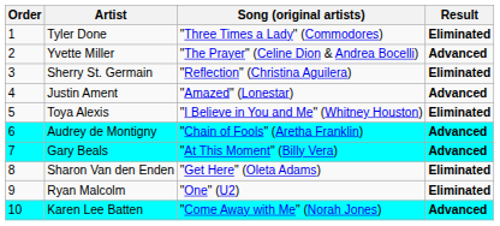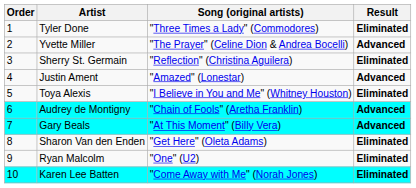Karen Lee Batten | Result: Advanced -> Eliminated
